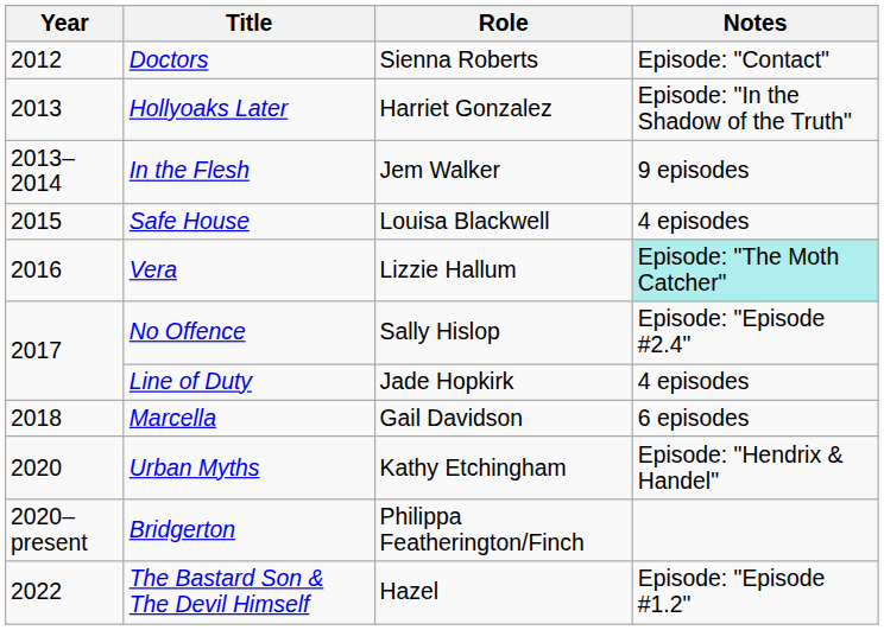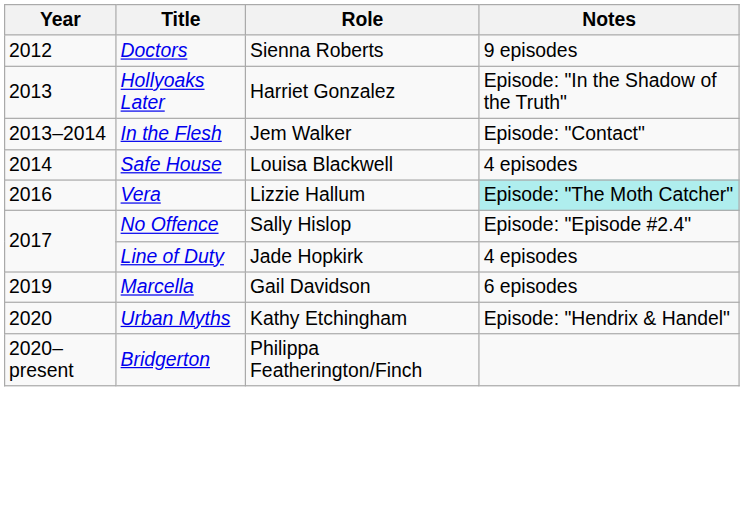Doctors | Notes: Episode: "Contact" -> 9 episodes
In the Flesh | Notes: 9 episodes -> Episode: "Contact"
Safe House | Year: 2015 -> 2014
Marcella | Year: 2018 -> 2019
- row: 2022 | The Bastard Son & The Devil Himself | Hazel | Episode: "Episode #1.2"
